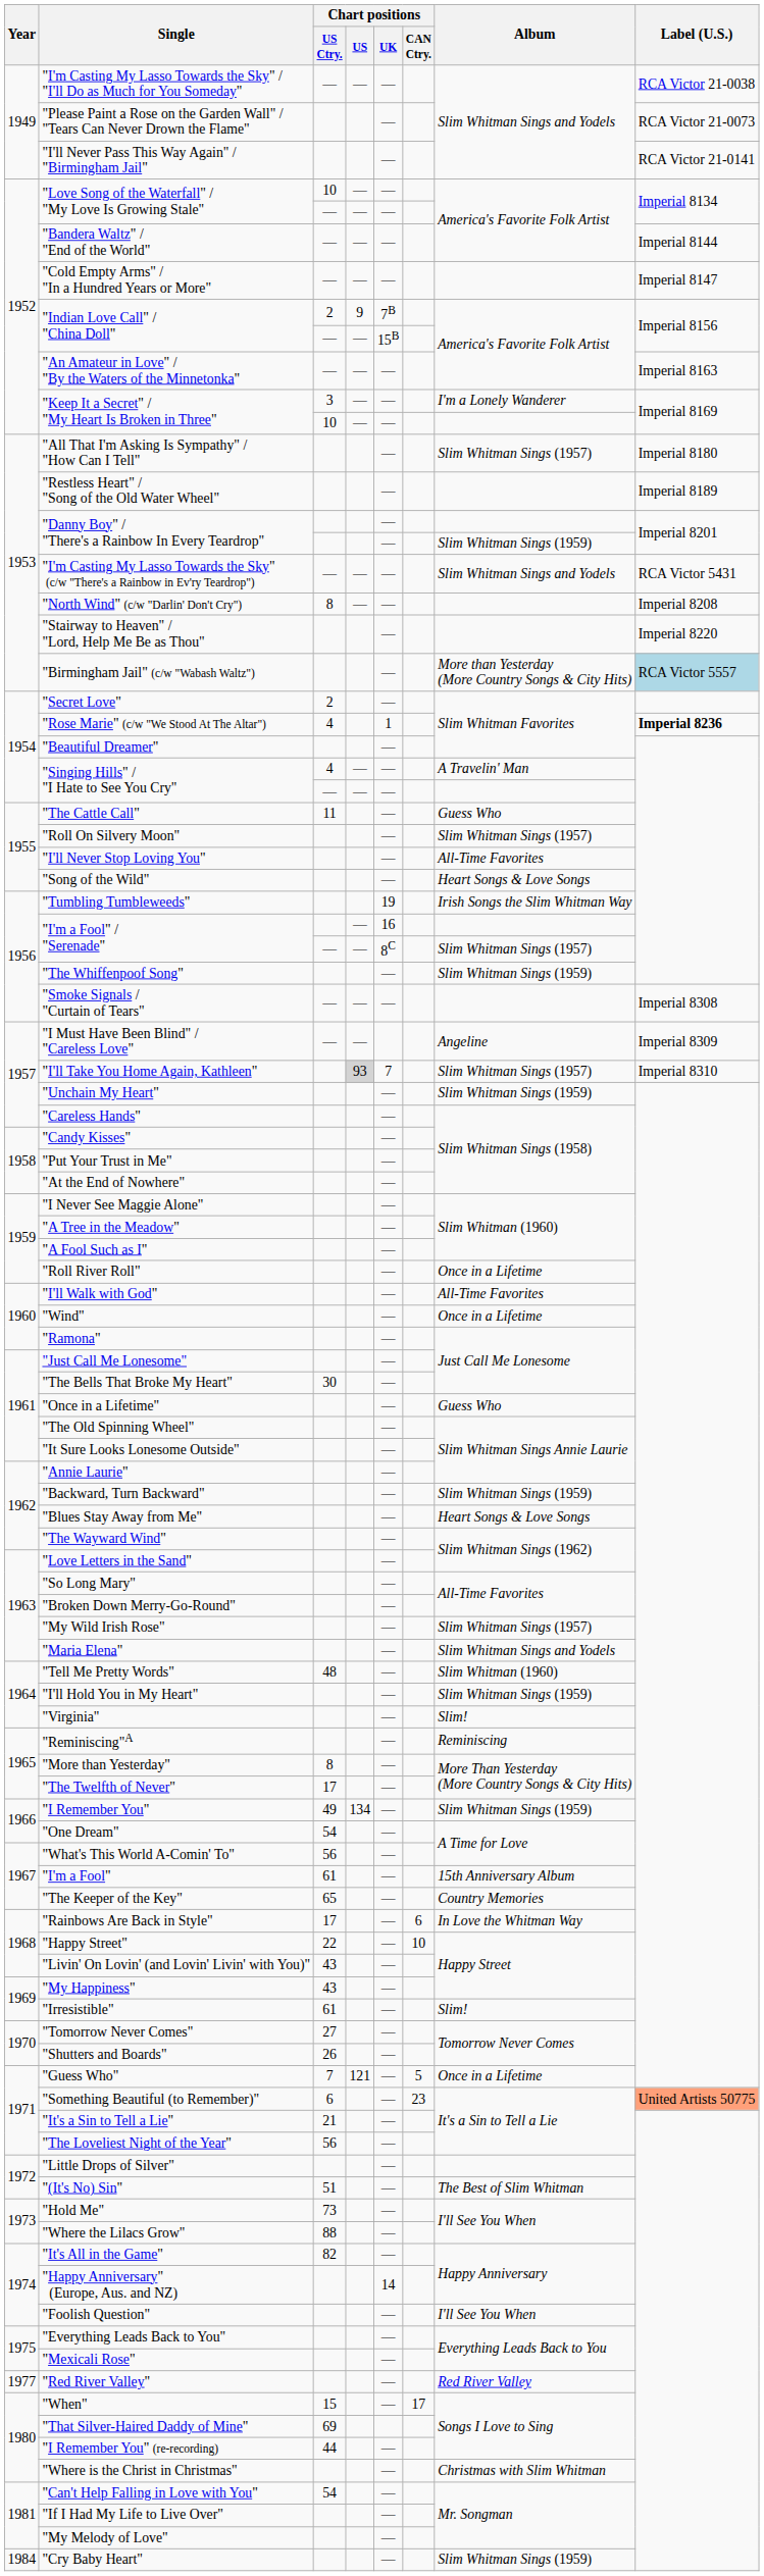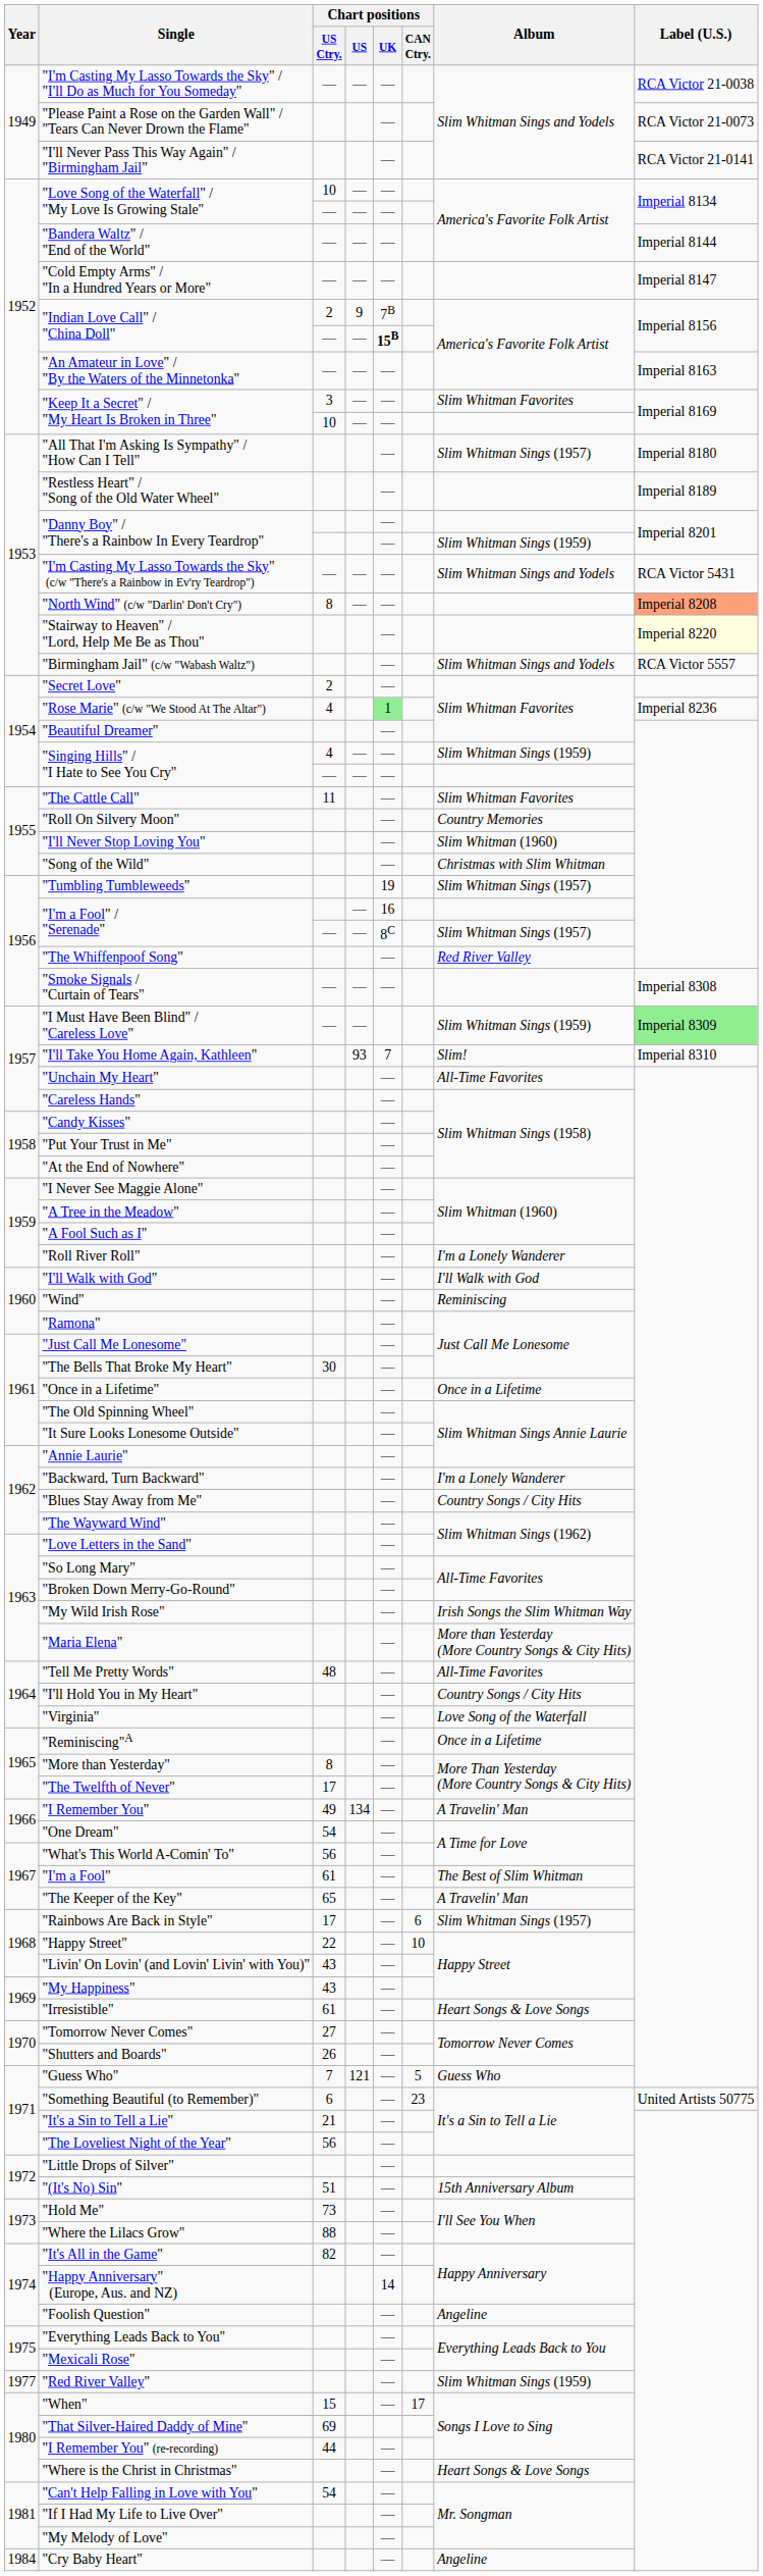"Indian Love Call" / "China Doll" / — | Chart positions / UK: normal -> bold
"Keep It a Secret" / "My Heart Is Broken in Three" / 3 | Album: I'm a Lonely Wanderer -> Slim Whitman Favorites
"North Wind" (c/w "Darlin' Don't Cry") | Label (U.S.): no background -> lightsalmon background
"Stairway to Heaven" / "Lord, Help Me Be as Thou" | Label (U.S.): no background -> lightyellow background
"Birmingham Jail" (c/w "Wabash Waltz") | Album: More than Yesterday (More Country Songs & City Hits) -> Slim Whitman Sings and Yodels
"Birmingham Jail" (c/w "Wabash Waltz") | Label (U.S.): lightblue background -> no background
"Rose Marie" (c/w "We Stood At The Altar") | Chart positions / UK: no background -> lightgreen background
"Rose Marie" (c/w "We Stood At The Altar") | Label (U.S.): bold -> normal
"Singing Hills" / "I Hate to See You Cry" / 4 | Album: A Travelin' Man -> Slim Whitman Sings (1959)
"The Cattle Call" | Album: Guess Who -> Slim Whitman Favorites
"Roll On Silvery Moon" | Album: Slim Whitman Sings (1957) -> Country Memories
"I'll Never Stop Loving You" | Album: All-Time Favorites -> Slim Whitman (1960)
"Song of the Wild" | Album: Heart Songs & Love Songs -> Christmas with Slim Whitman
"Tumbling Tumbleweeds" | Album: Irish Songs the Slim Whitman Way -> Slim Whitman Sings (1957)
"The Whiffenpoof Song" | Album: Slim Whitman Sings (1959) -> Red River Valley
"I Must Have Been Blind" / "Careless Love" | Album: Angeline -> Slim Whitman Sings (1959)
"I Must Have Been Blind" / "Careless Love" | Label (U.S.): no background -> lightgreen background
"I'll Take You Home Again, Kathleen" | Chart positions / US: lightgrey background -> no background
"I'll Take You Home Again, Kathleen" | Album: Slim Whitman Sings (1957) -> Slim!
"Unchain My Heart" | Album: Slim Whitman Sings (1959) -> All-Time Favorites
"Roll River Roll" | Album: Once in a Lifetime -> I'm a Lonely Wanderer
"I'll Walk with God" | Album: All-Time Favorites -> I'll Walk with God
"Wind" | Album: Once in a Lifetime -> Reminiscing
"Once in a Lifetime" | Album: Guess Who -> Once in a Lifetime
"Backward, Turn Backward" | Album: Slim Whitman Sings (1959) -> I'm a Lonely Wanderer
"Blues Stay Away from Me" | Album: Heart Songs & Love Songs -> Country Songs / City Hits
"My Wild Irish Rose" | Album: Slim Whitman Sings (1957) -> Irish Songs the Slim Whitman Way
"Maria Elena" | Album: Slim Whitman Sings and Yodels -> More than Yesterday (More Country Songs & City Hits)
"Tell Me Pretty Words" | Album: Slim Whitman (1960) -> All-Time Favorites
"I'll Hold You in My Heart" | Album: Slim Whitman Sings (1959) -> Country Songs / City Hits
"Virginia" | Album: Slim! -> Love Song of the Waterfall
"Reminiscing"A | Album: Reminiscing -> Once in a Lifetime
"I Remember You" | Album: Slim Whitman Sings (1959) -> A Travelin' Man
"I'm a Fool" | Album: 15th Anniversary Album -> The Best of Slim Whitman
"The Keeper of the Key" | Album: Country Memories -> A Travelin' Man
"Rainbows Are Back in Style" | Album: In Love the Whitman Way -> Slim Whitman Sings (1957)
"Irresistible" | Album: Slim! -> Heart Songs & Love Songs
"Guess Who" | Album: Once in a Lifetime -> Guess Who
"Something Beautiful (to Remember)" | Label (U.S.): lightsalmon background -> no background
"(It's No) Sin" | Album: The Best of Slim Whitman -> 15th Anniversary Album
"Foolish Question" | Album: I'll See You When -> Angeline
"Red River Valley" | Album: Red River Valley -> Slim Whitman Sings (1959)
"Where is the Christ in Christmas" | Album: Christmas with Slim Whitman -> Heart Songs & Love Songs
"Cry Baby Heart" | Album: Slim Whitman Sings (1959) -> Angeline
